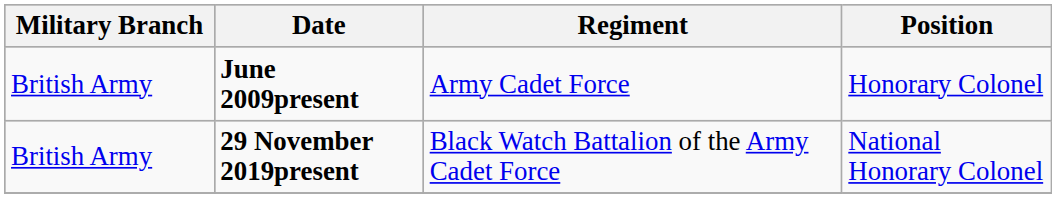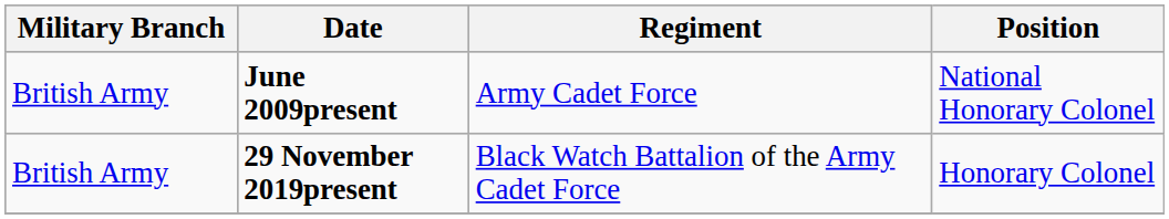June 2009present | Position: Honorary Colonel -> National Honorary Colonel
29 November 2019present | Position: National Honorary Colonel -> Honorary Colonel
